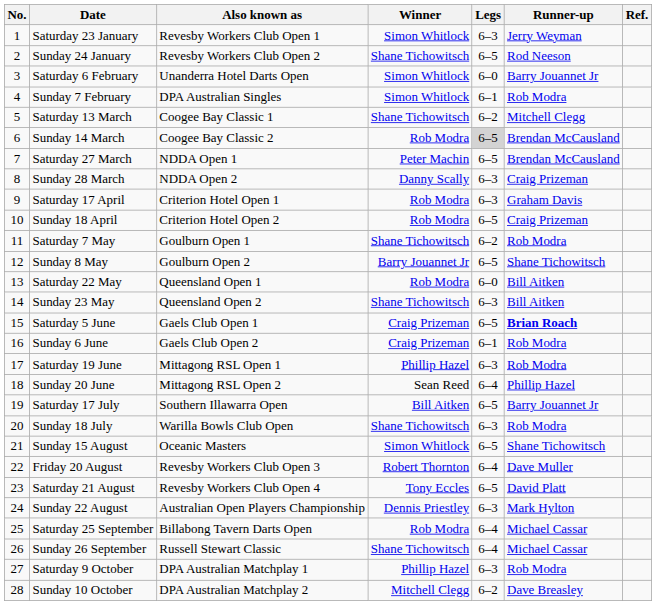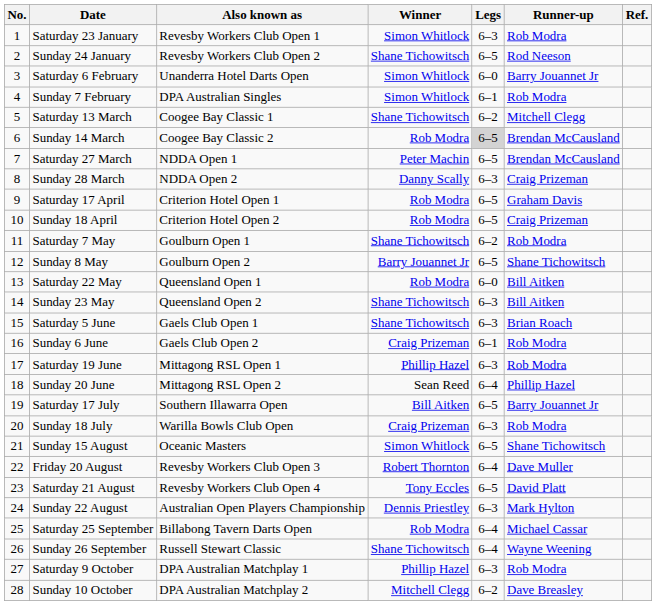Saturday 23 January | Runner-up: Jerry Weyman -> Rob Modra
Saturday 17 April | Legs: 6–3 -> 6–5
Saturday 5 June | Winner: Craig Prizeman -> Shane Tichowitsch
Saturday 5 June | Legs: 6–5 -> 6–3
Saturday 5 June | Runner-up: bold -> normal
Sunday 18 July | Winner: Shane Tichowitsch -> Craig Prizeman
Sunday 26 September | Runner-up: Michael Cassar -> Wayne Weening
